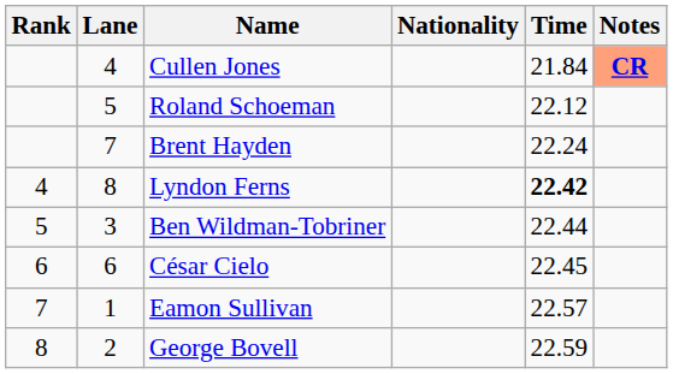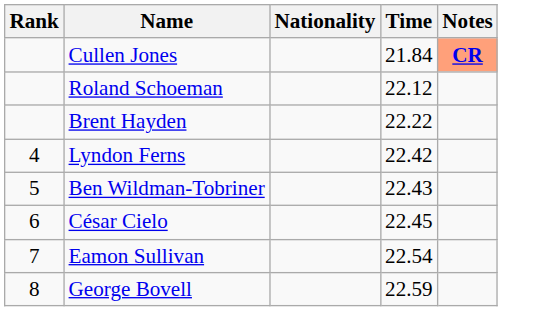- column: Lane | 4 | 5 | 7 | 8 | 3 | 6 | 1 | 2
Brent Hayden | Time: 22.24 -> 22.22
Lyndon Ferns | Time: bold -> normal
Ben Wildman-Tobriner | Time: 22.44 -> 22.43
Eamon Sullivan | Time: 22.57 -> 22.54
